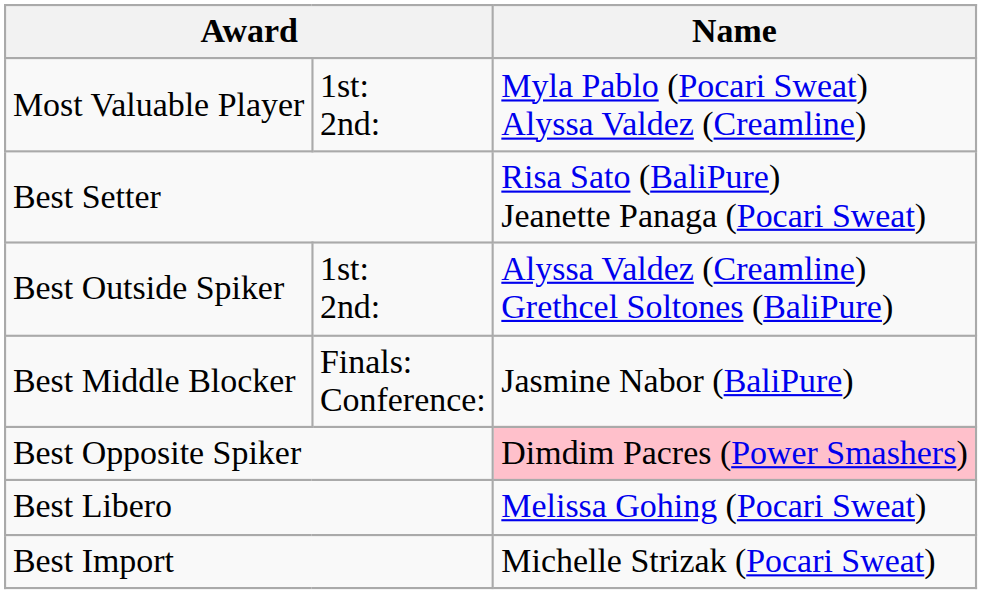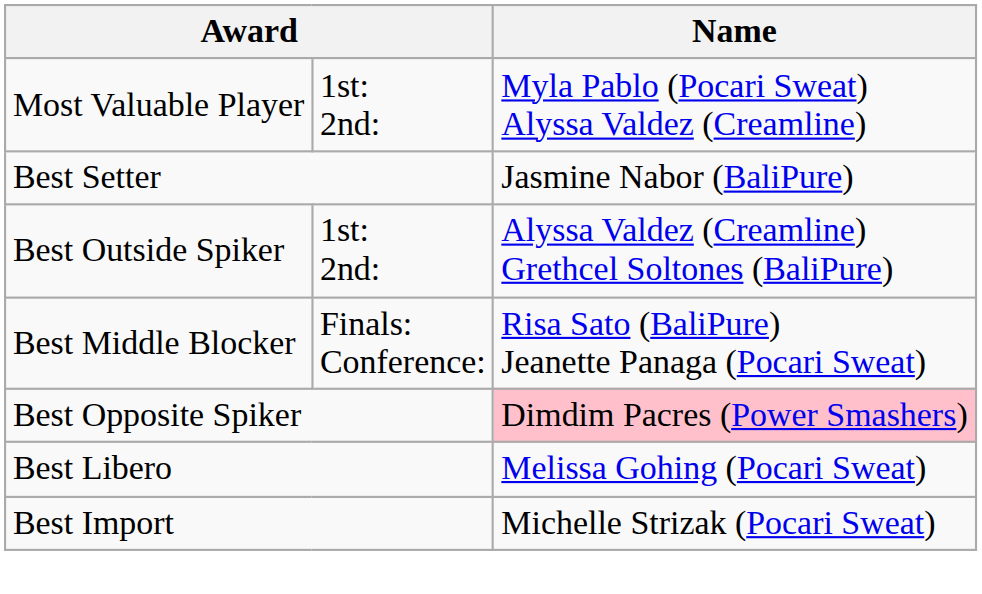Best Setter | Name: Risa Sato (BaliPure) Jeanette Panaga (Pocari Sweat) -> Jasmine Nabor (BaliPure)
Best Middle Blocker | Name: Jasmine Nabor (BaliPure) -> Risa Sato (BaliPure) Jeanette Panaga (Pocari Sweat)
